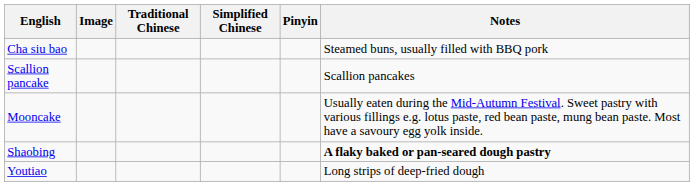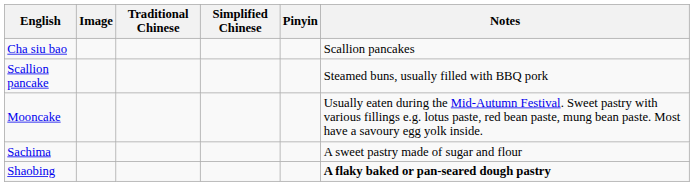Cha siu bao | Notes: Steamed buns, usually filled with BBQ pork -> Scallion pancakes
Scallion pancake | Notes: Scallion pancakes -> Steamed buns, usually filled with BBQ pork
+ row: Sachima | A sweet pastry made of sugar and flour
- row: Youtiao | Long strips of deep-fried dough
